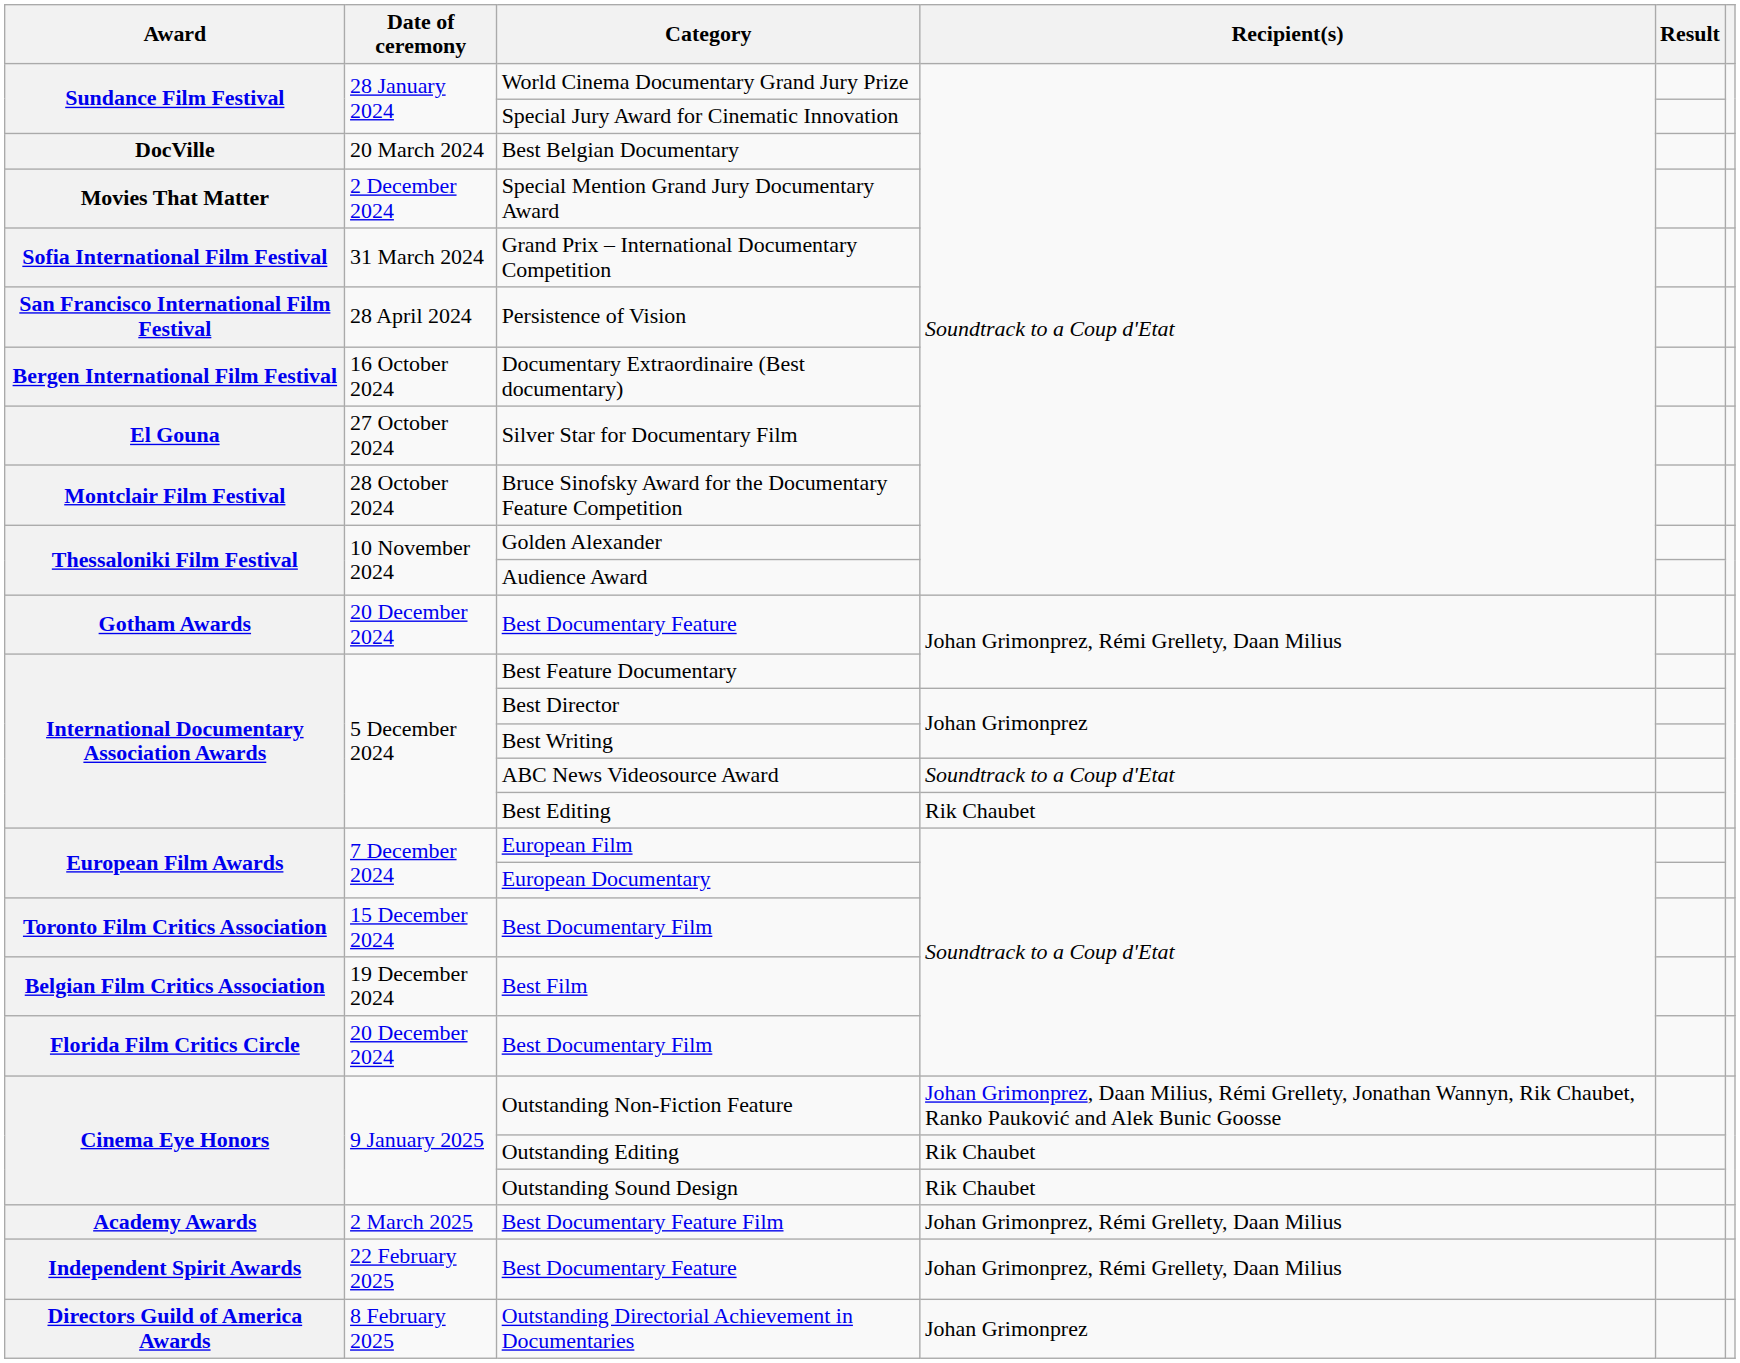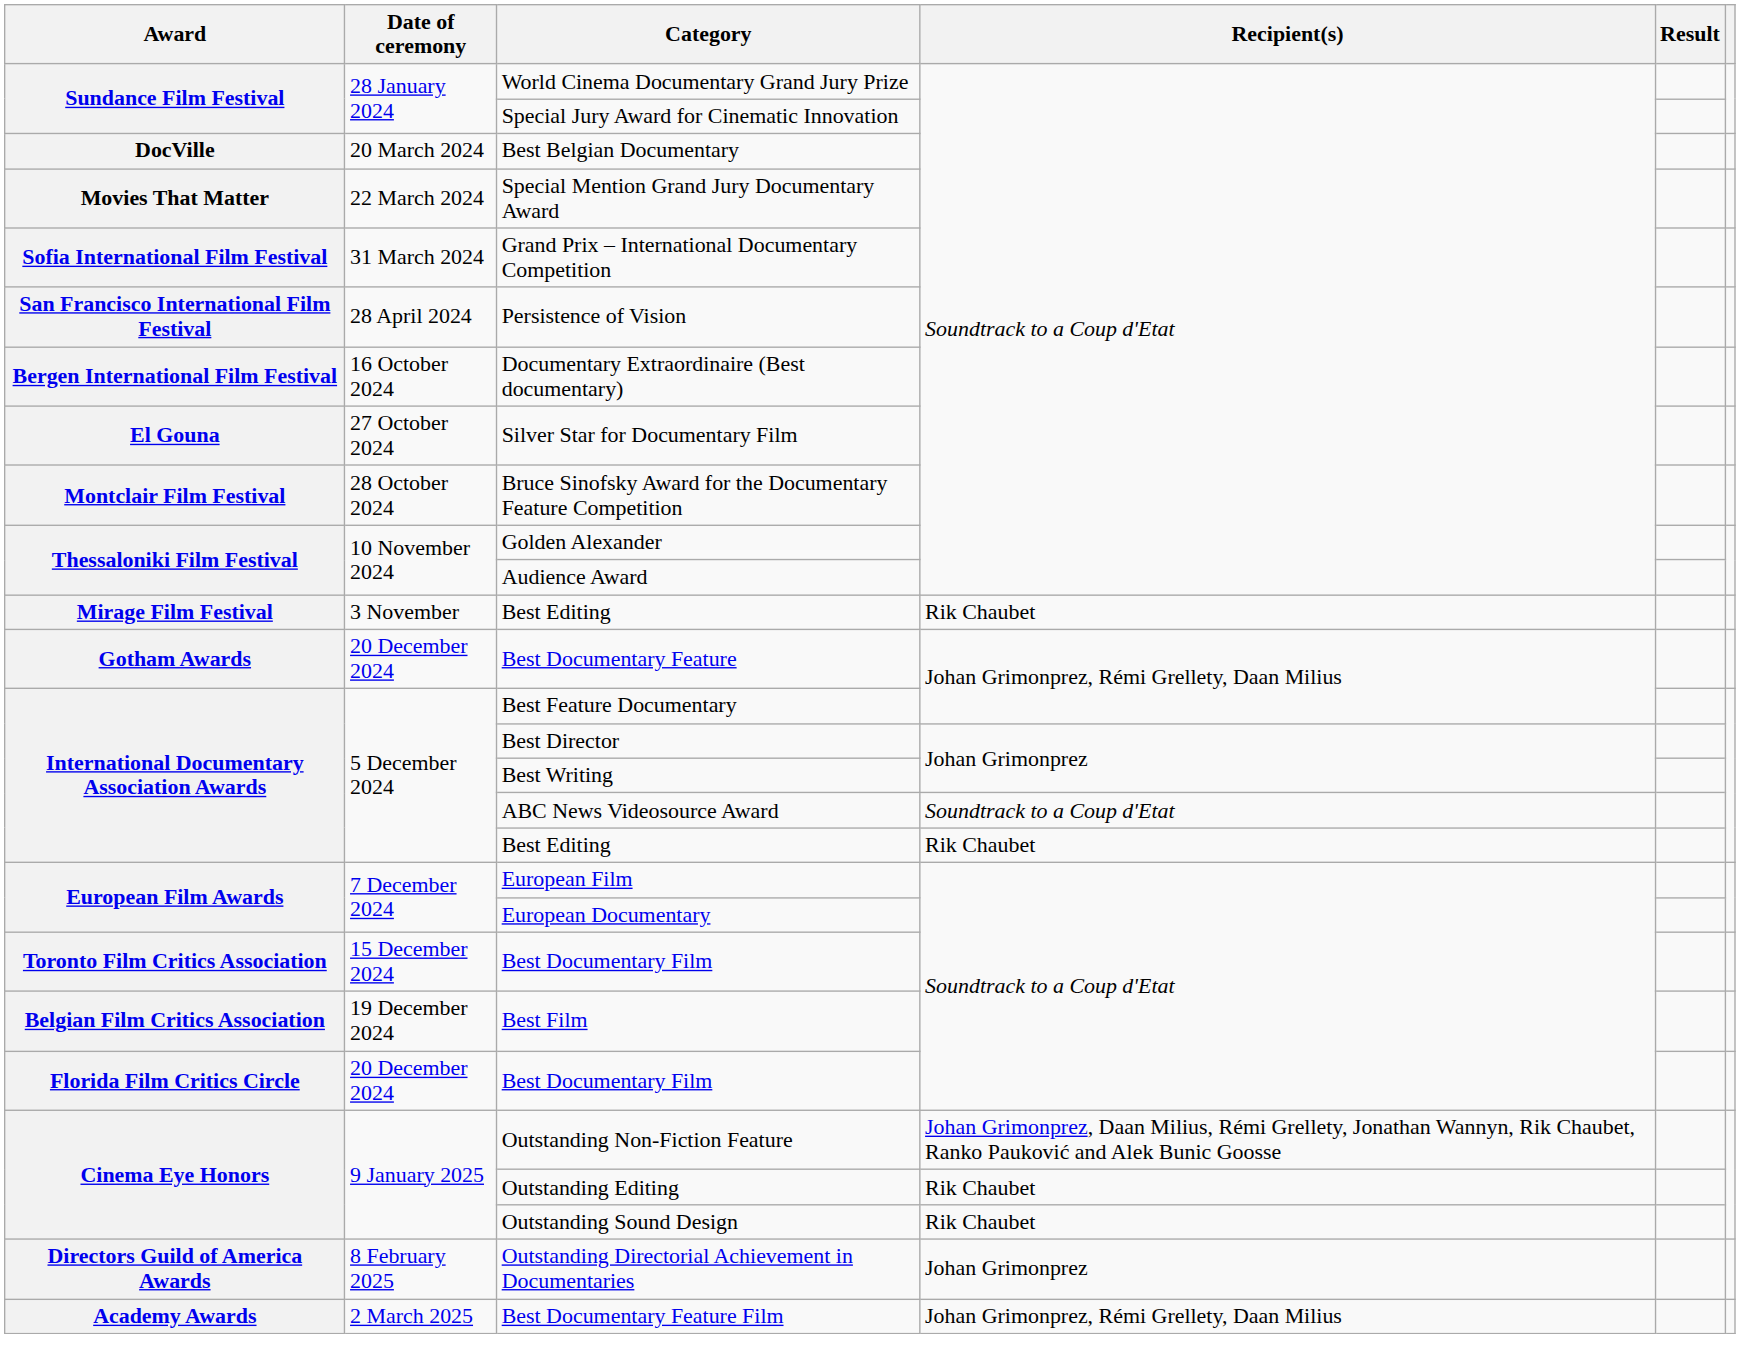Special Mention Grand Jury Documentary Award | Date of ceremony: 2 December 2024 -> 22 March 2024
+ row: Mirage Film Festival | 3 November | Best Editing | Rik Chaubet
rows swapped: Outstanding Directorial Achievement in Documentaries <-> Best Documentary Feature Film
- row: Independent Spirit Awards | 22 February 2025 | Best Documentary Feature | Johan Grimonprez, Rémi Grellety, Daan Milius
